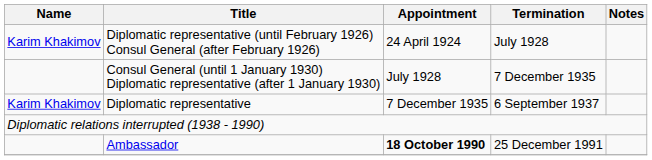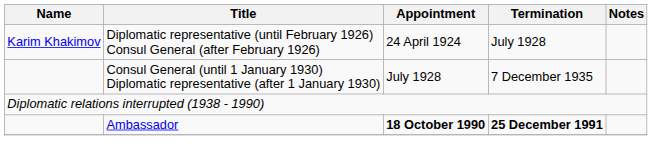- row: Karim Khakimov | Diplomatic representative | 7 December 1935 | 6 September 1937
Ambassador | Termination: normal -> bold
